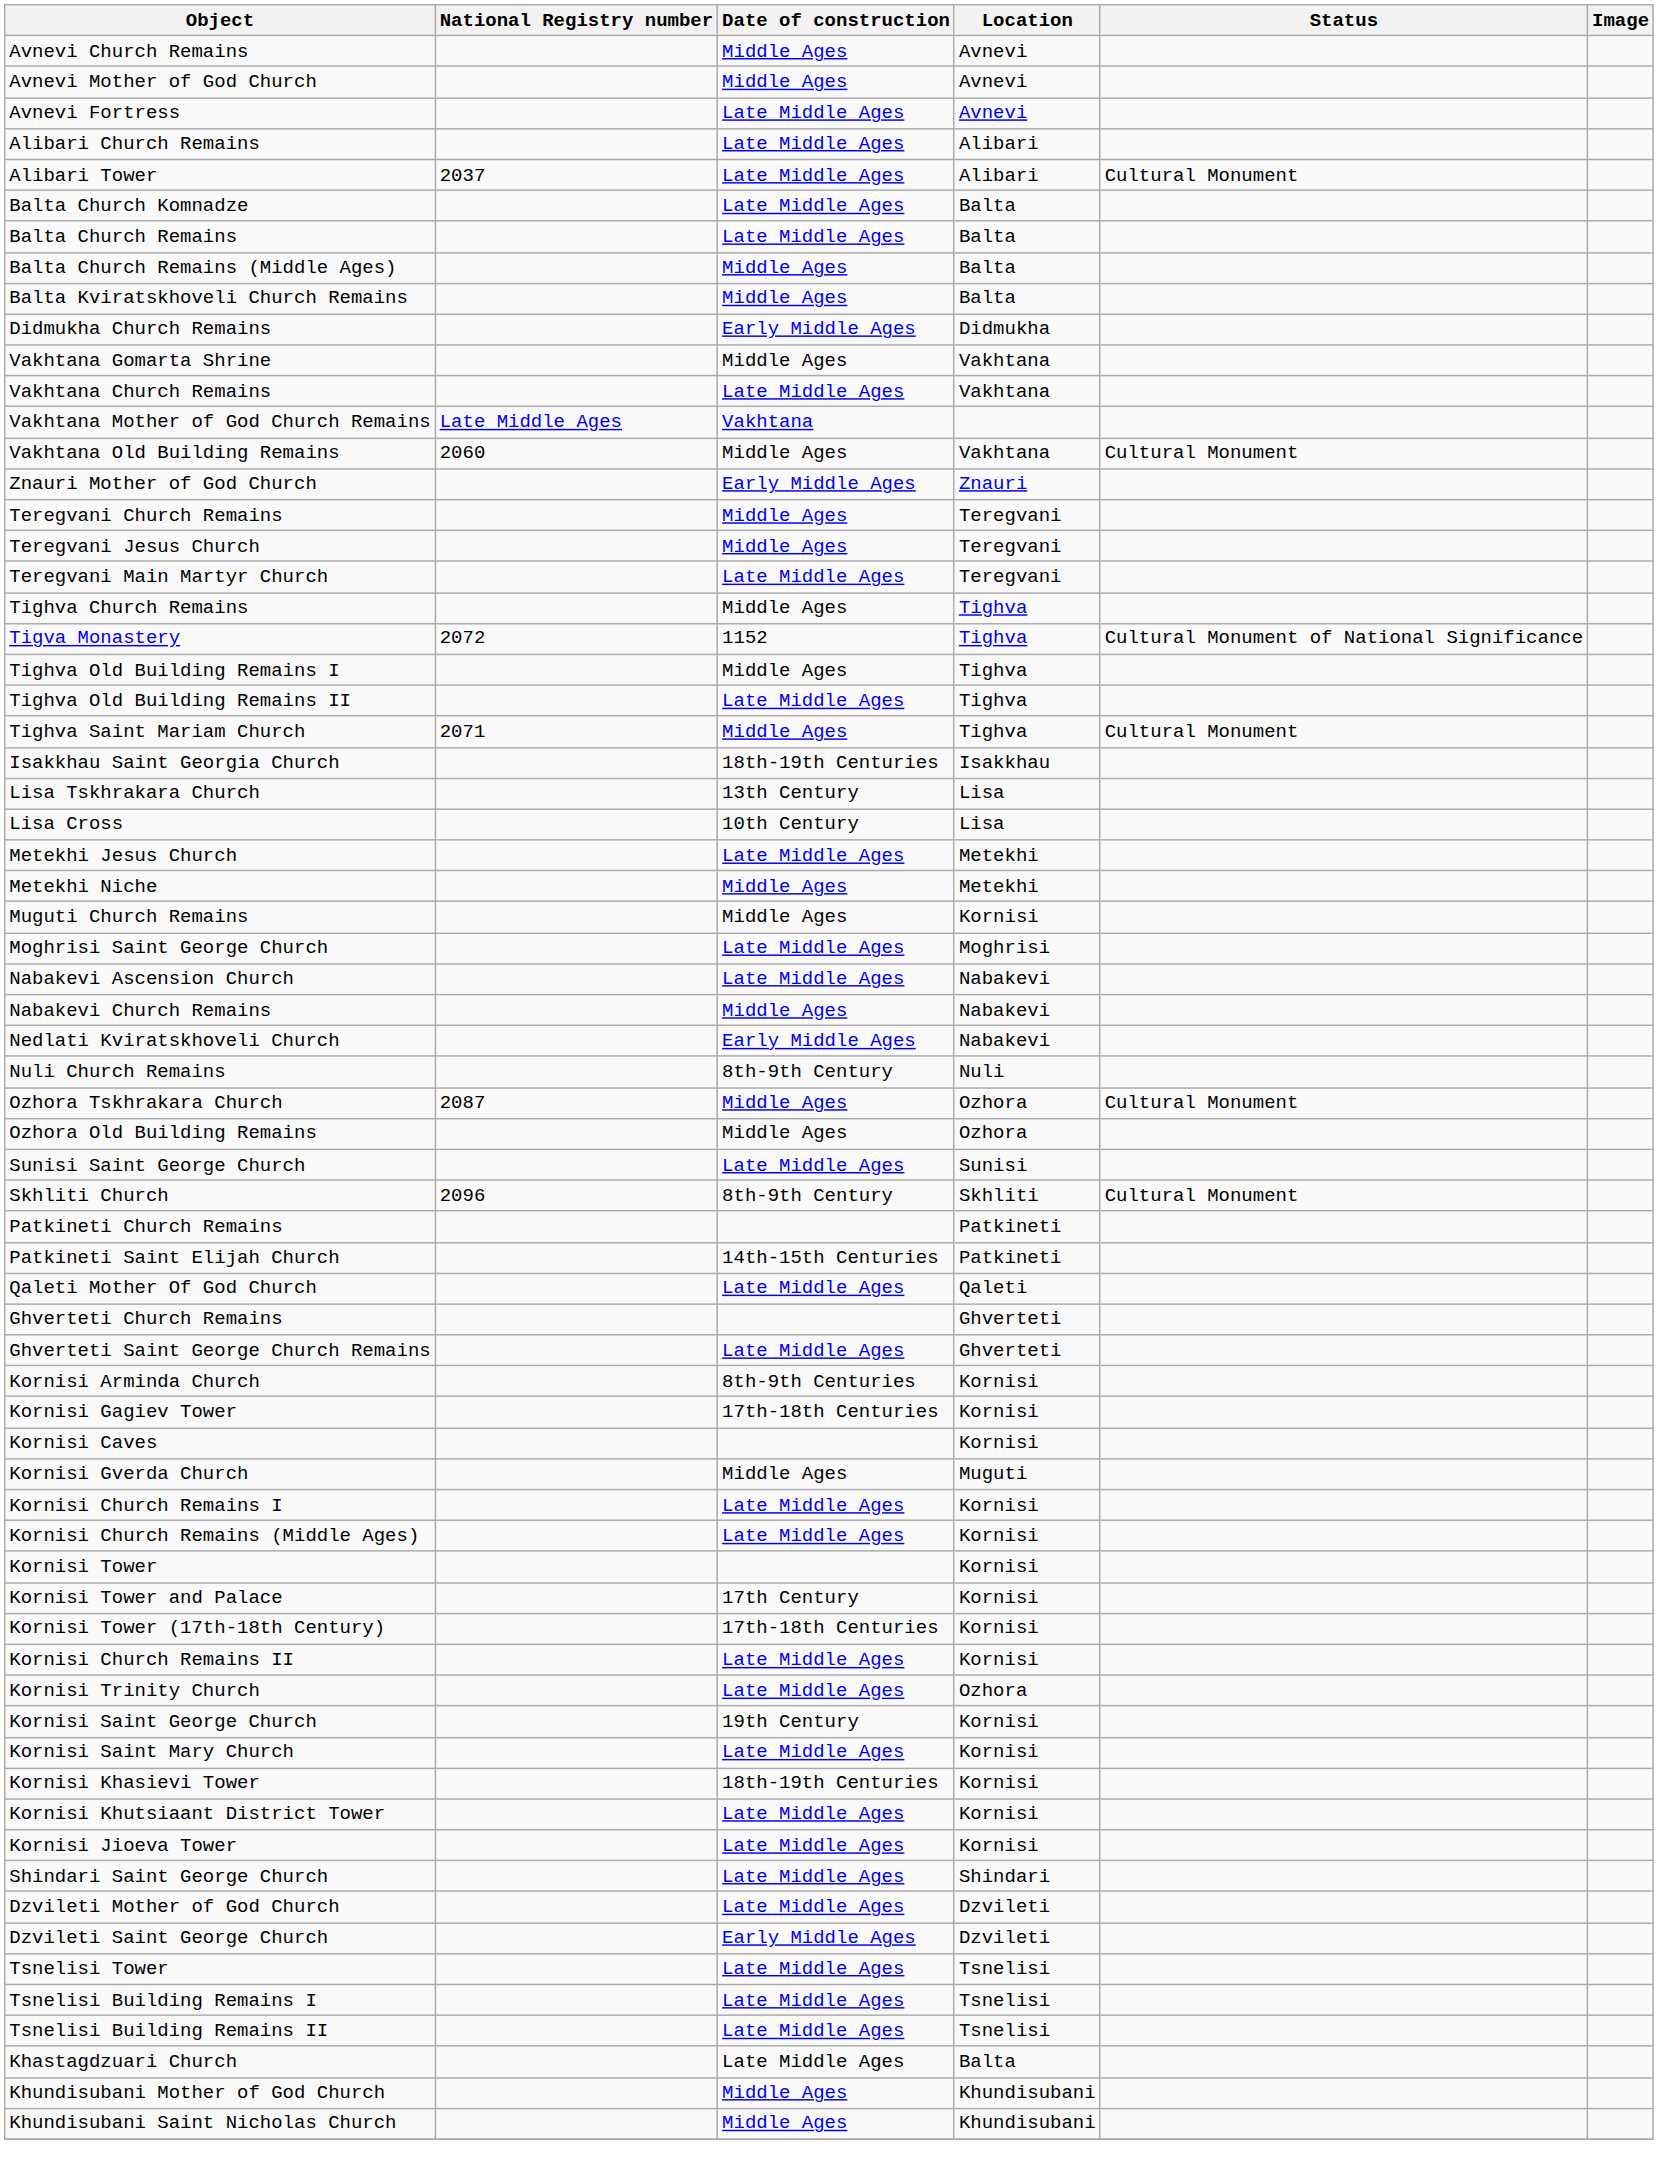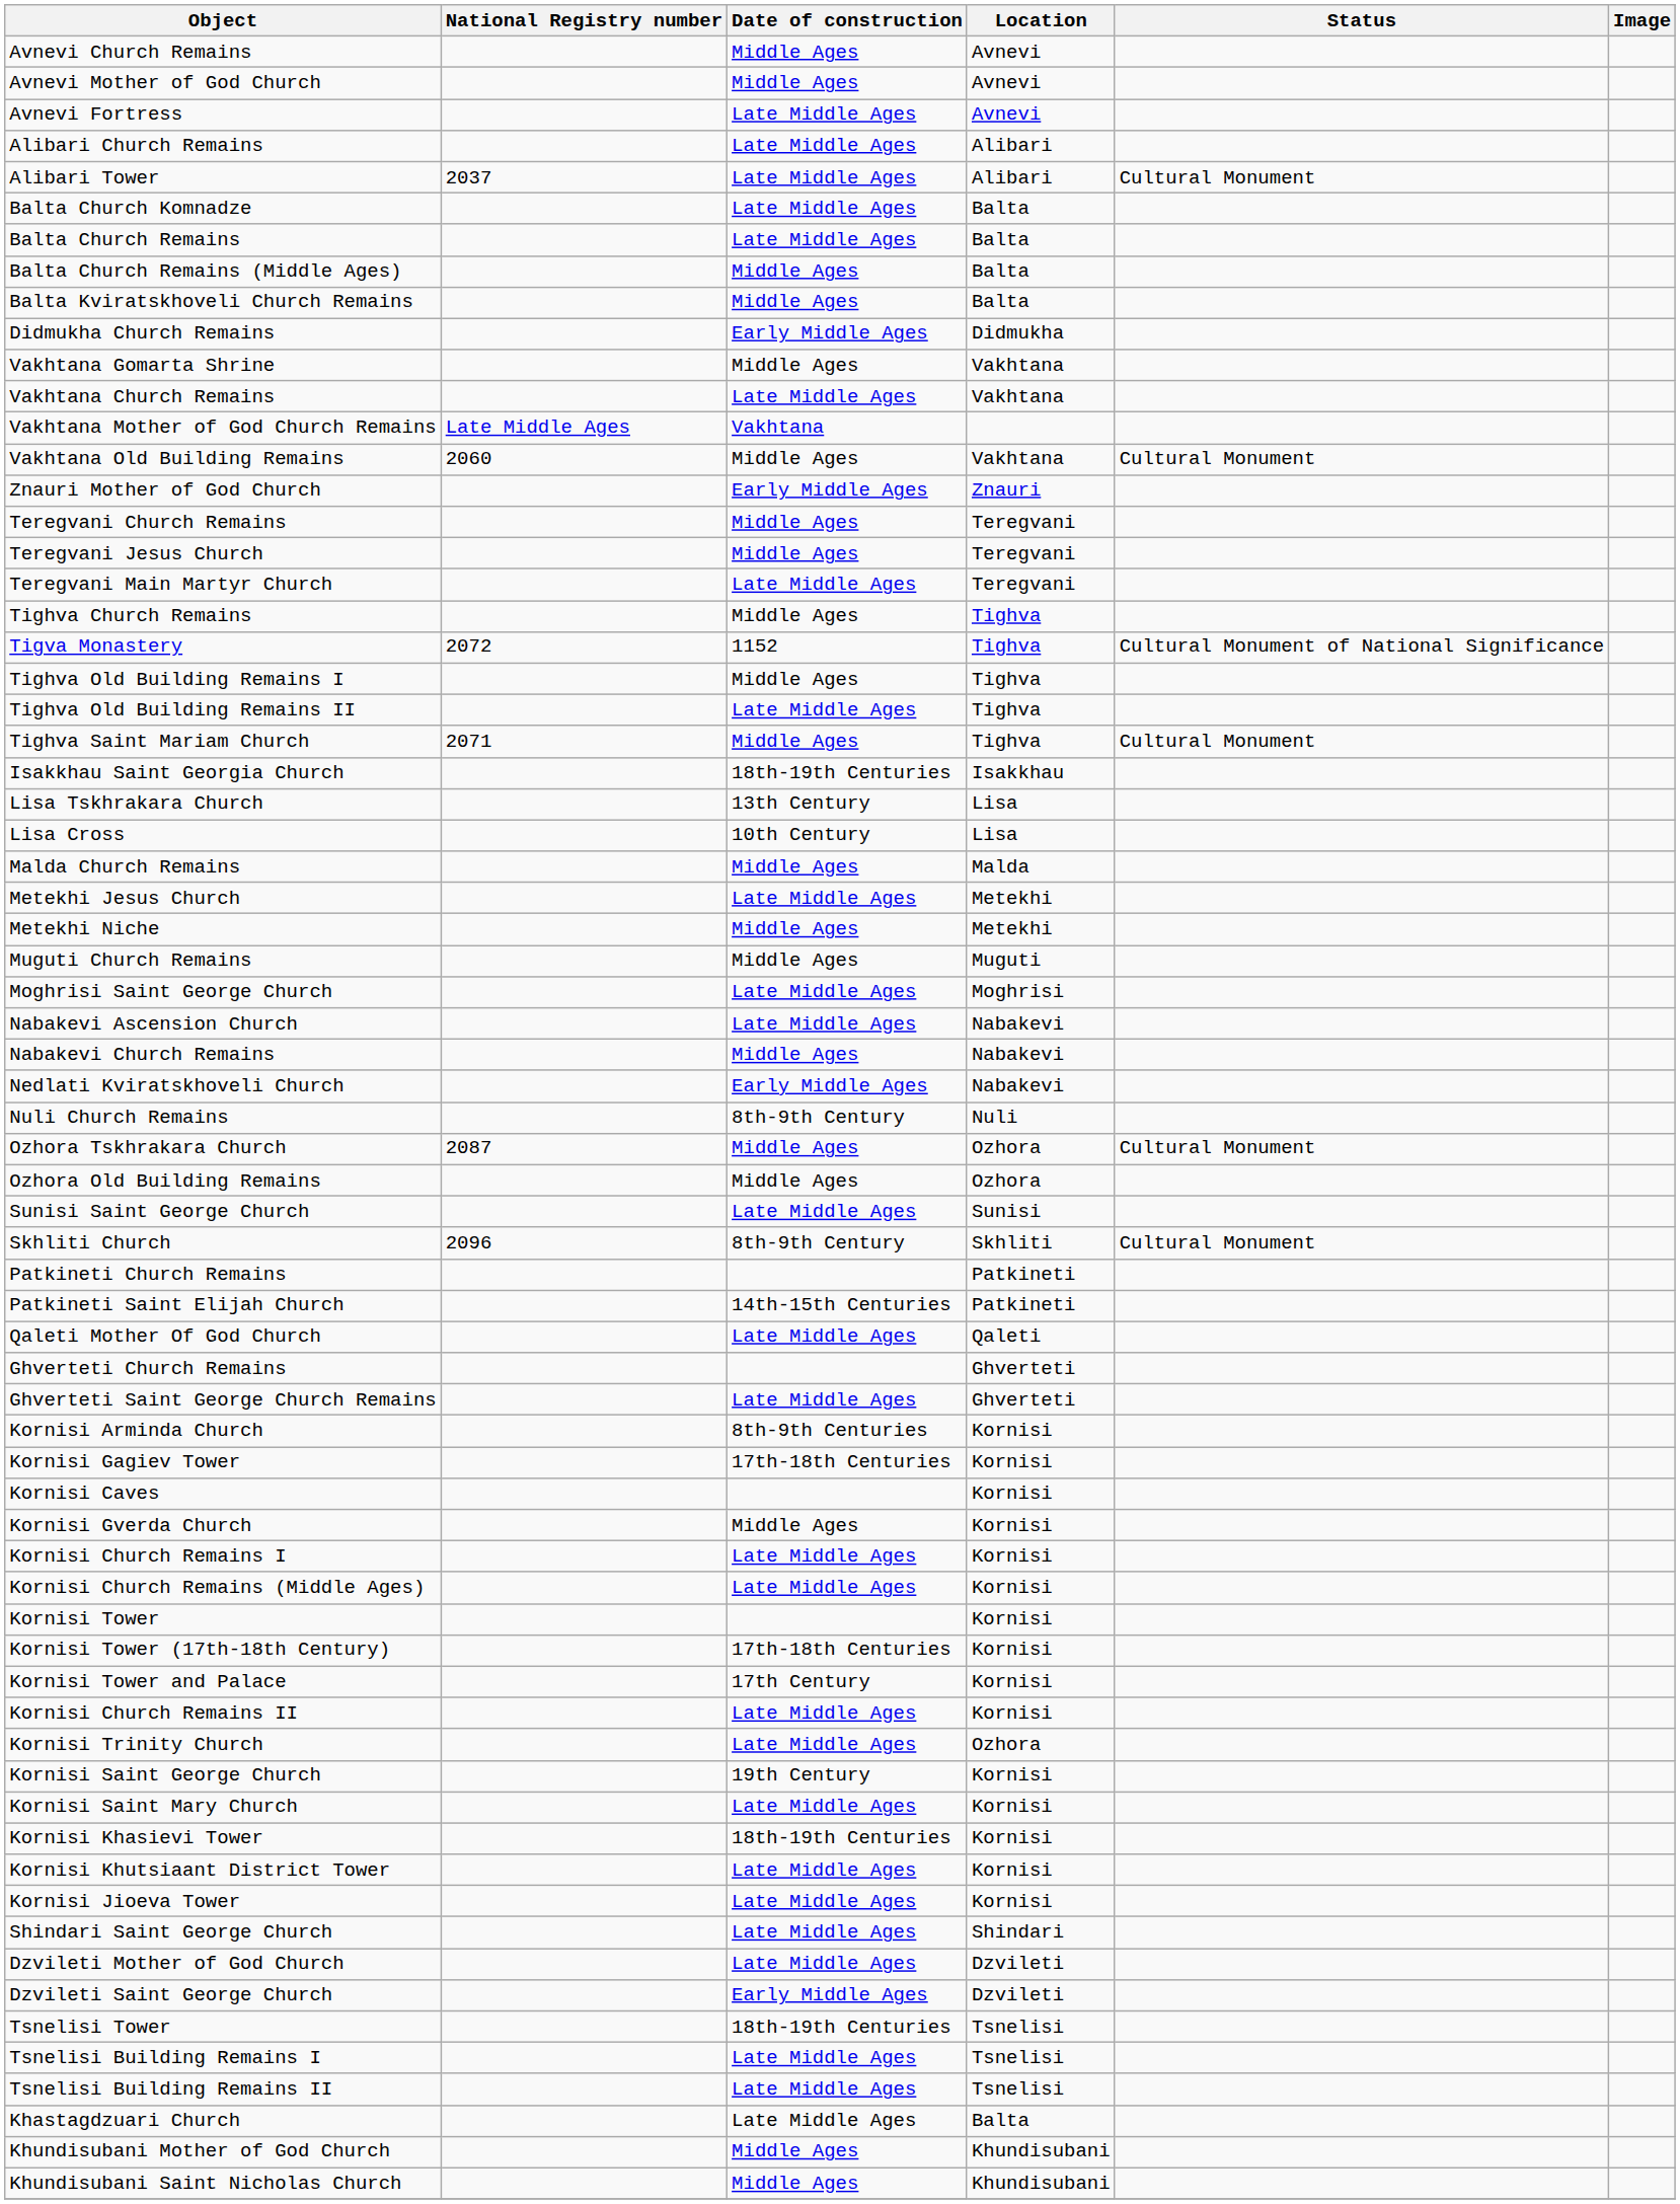+ row: Malda Church Remains | Middle Ages | Malda
Muguti Church Remains | Location: Kornisi -> Muguti
Kornisi Gverda Church | Location: Muguti -> Kornisi
rows swapped: Kornisi Tower (17th-18th Century) <-> Kornisi Tower and Palace
Tsnelisi Tower | Date of construction: Late Middle Ages -> 18th-19th Centuries
